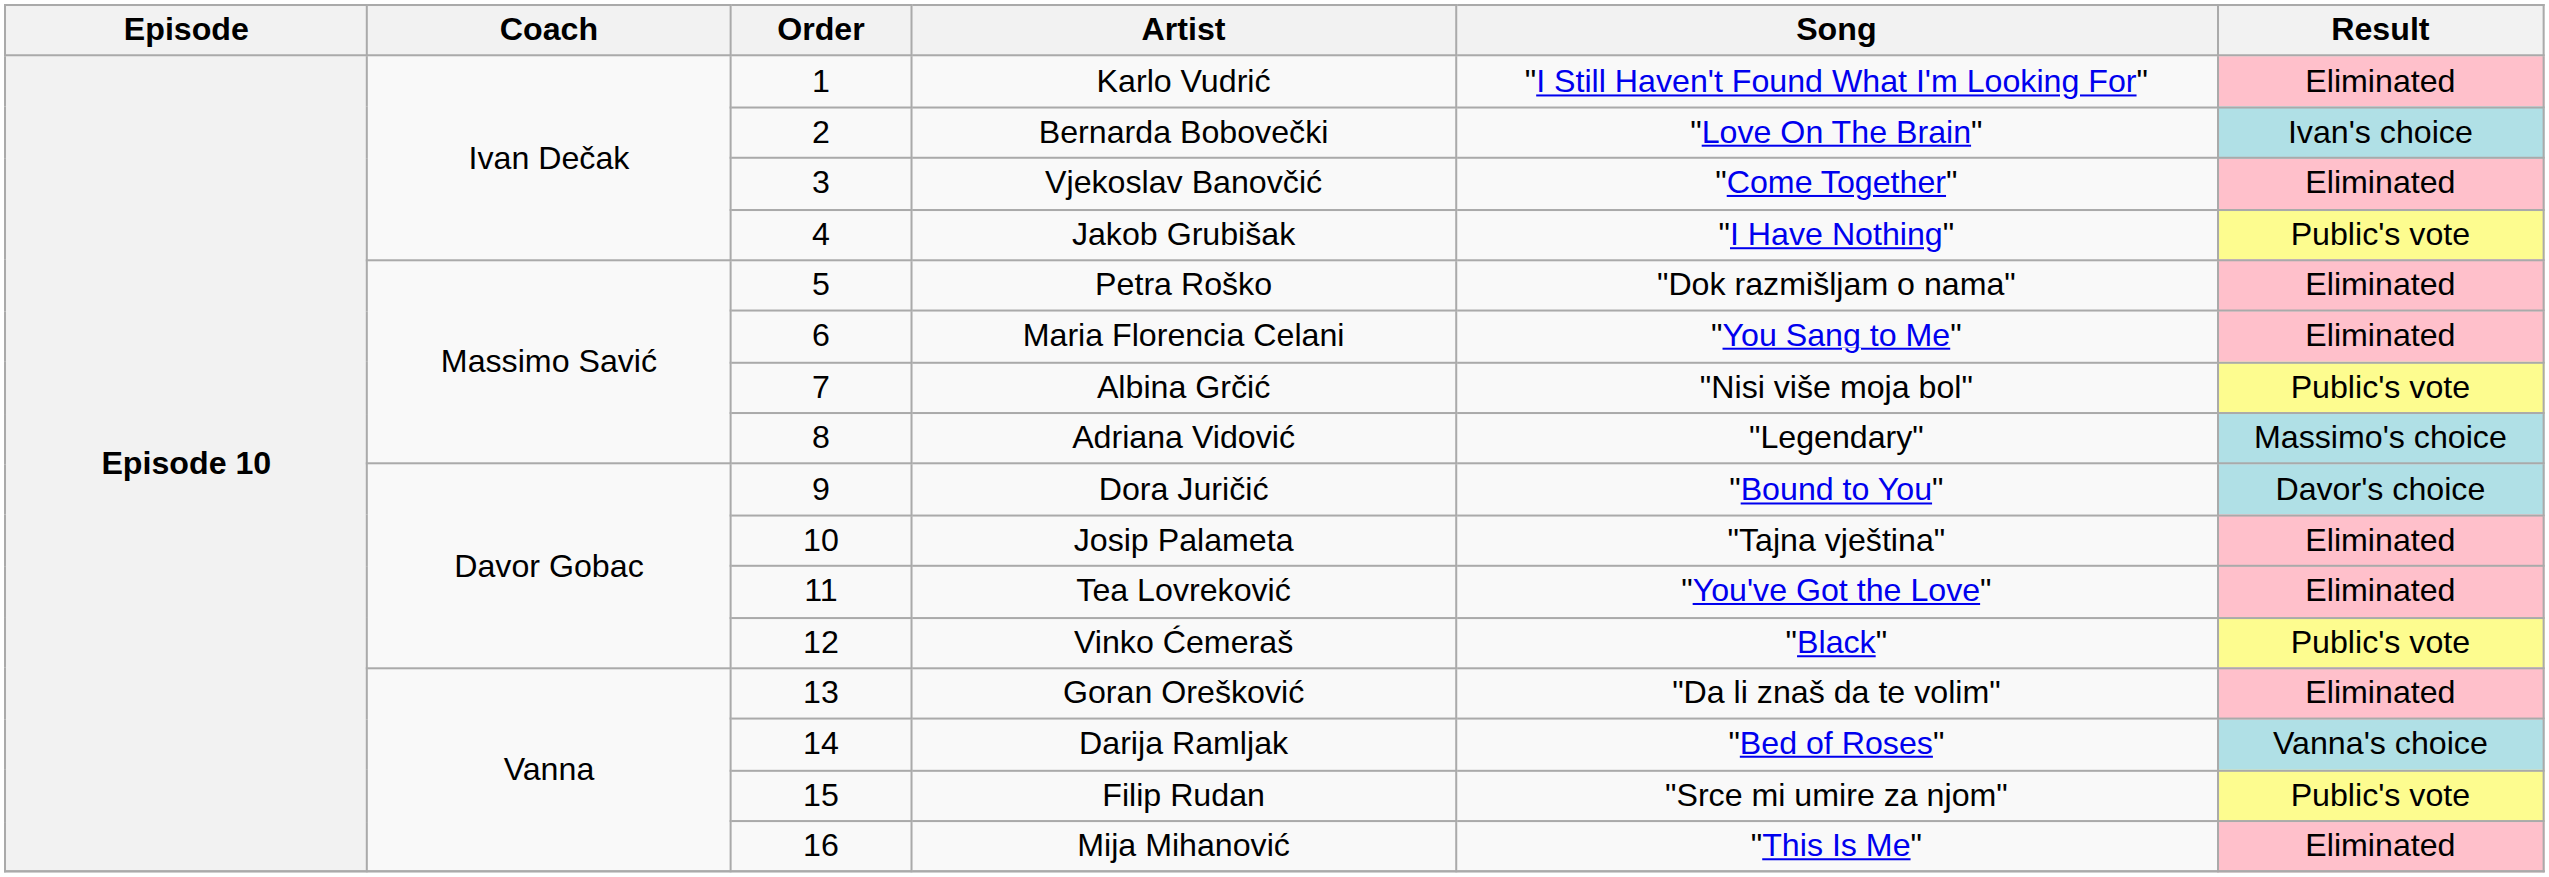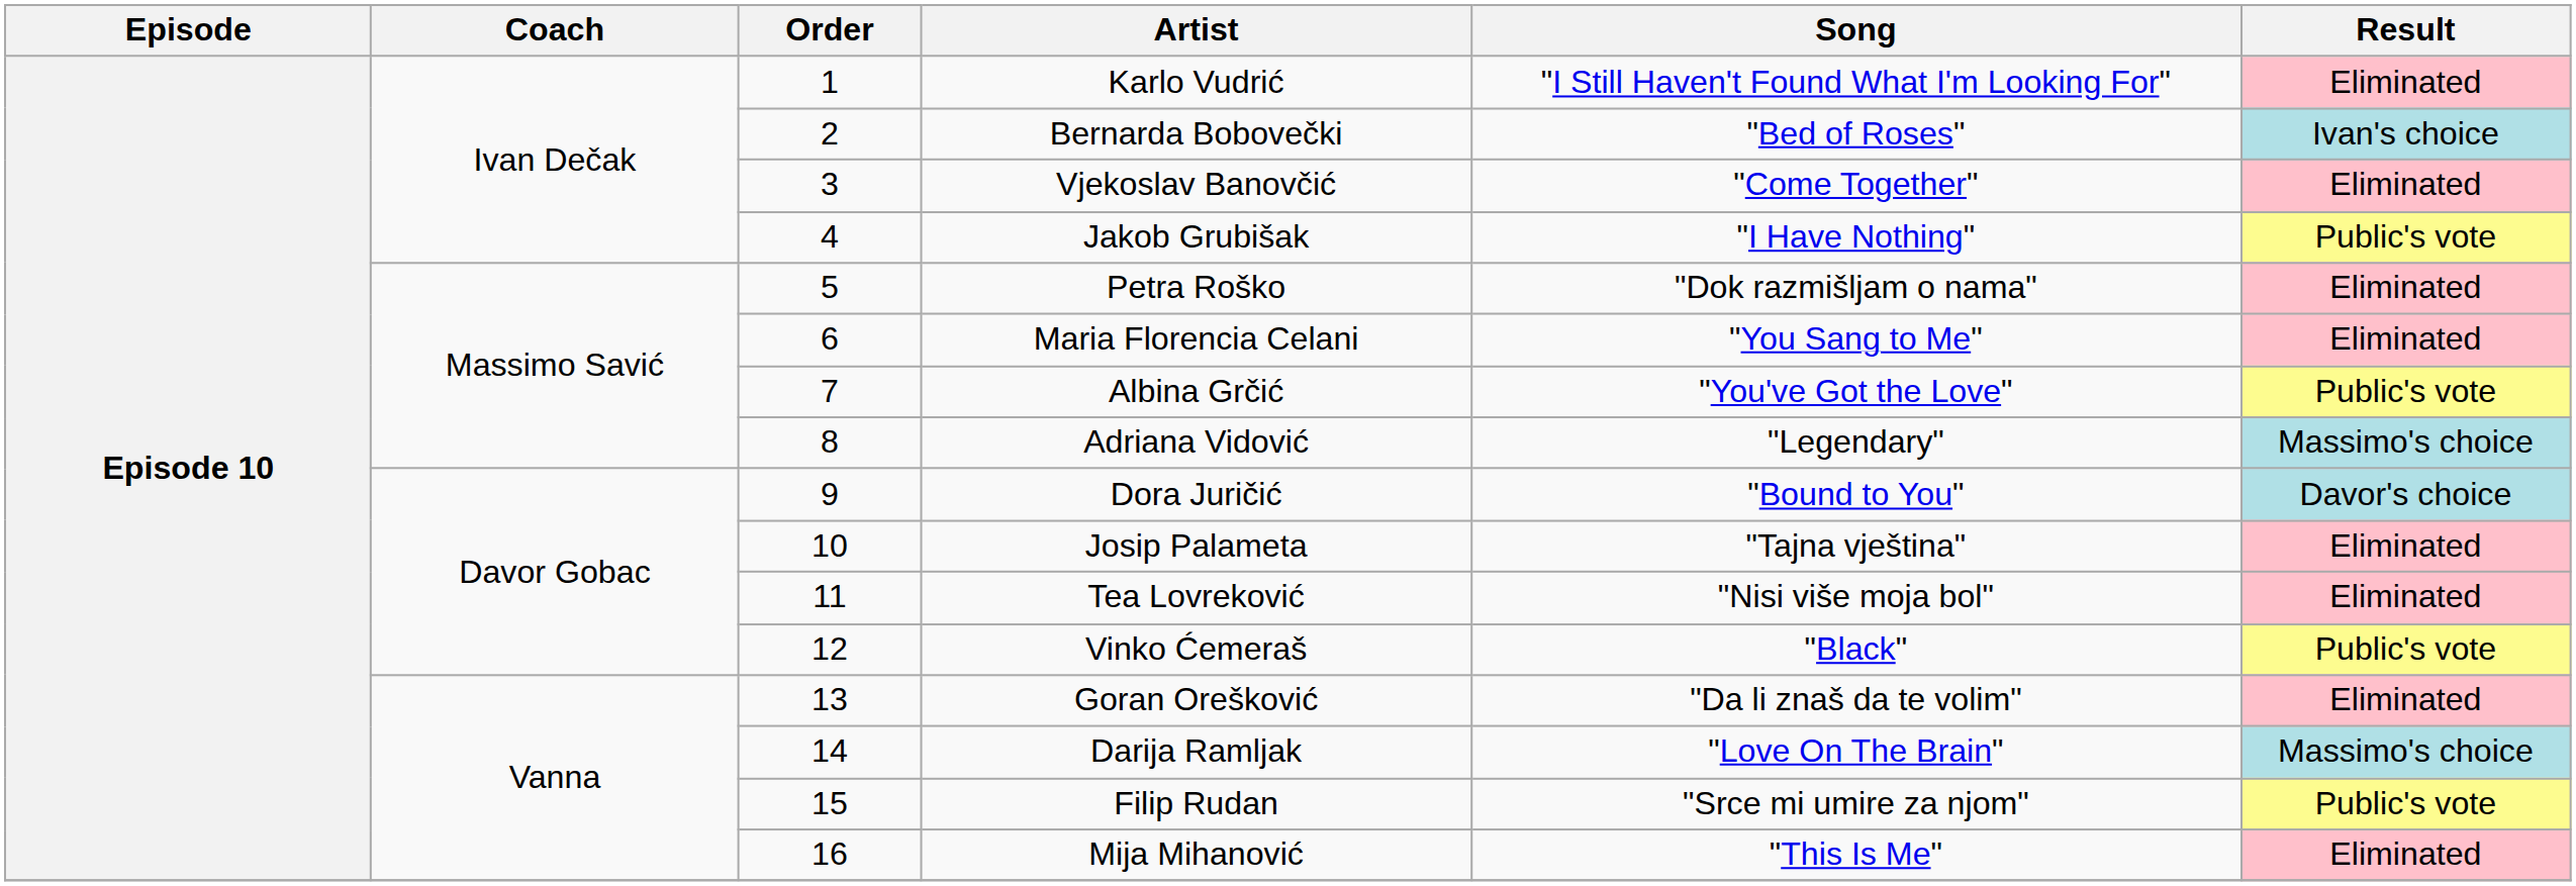Bernarda Bobovečki | Song: "Love On The Brain" -> "Bed of Roses"
Albina Grčić | Song: "Nisi više moja bol" -> "You've Got the Love"
Tea Lovreković | Song: "You've Got the Love" -> "Nisi više moja bol"
Darija Ramljak | Song: "Bed of Roses" -> "Love On The Brain"
Darija Ramljak | Result: Vanna's choice -> Massimo's choice
